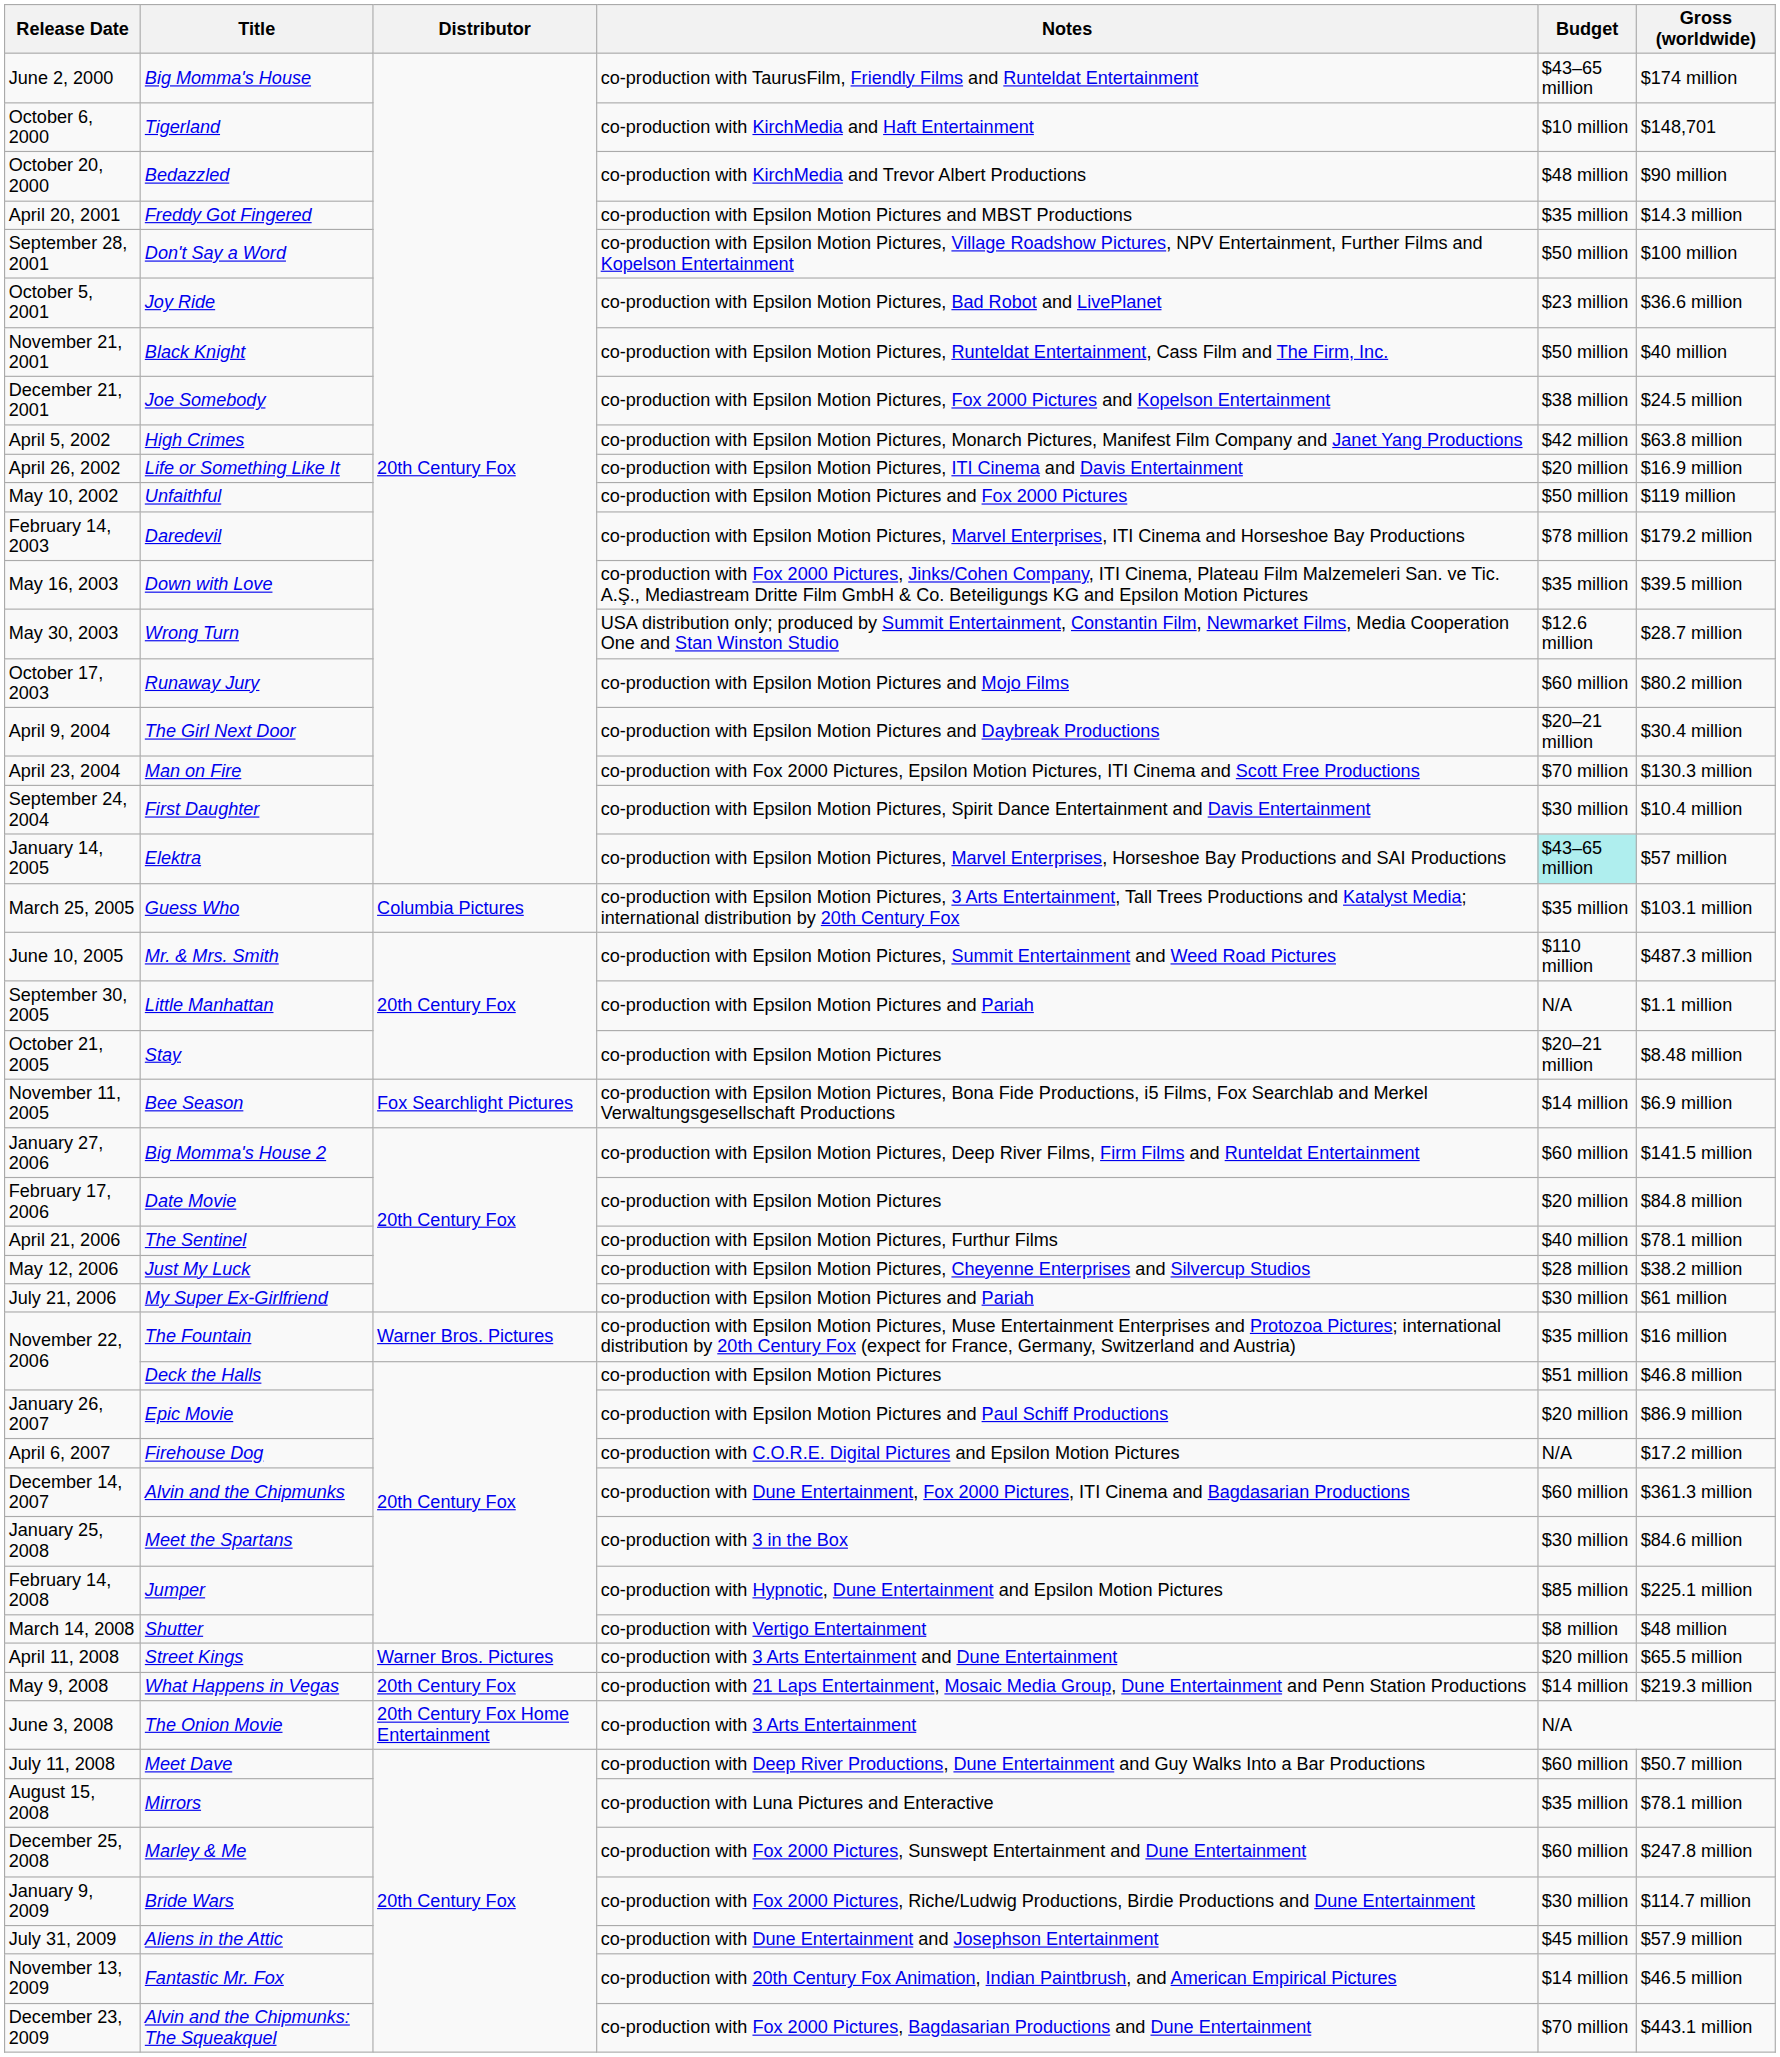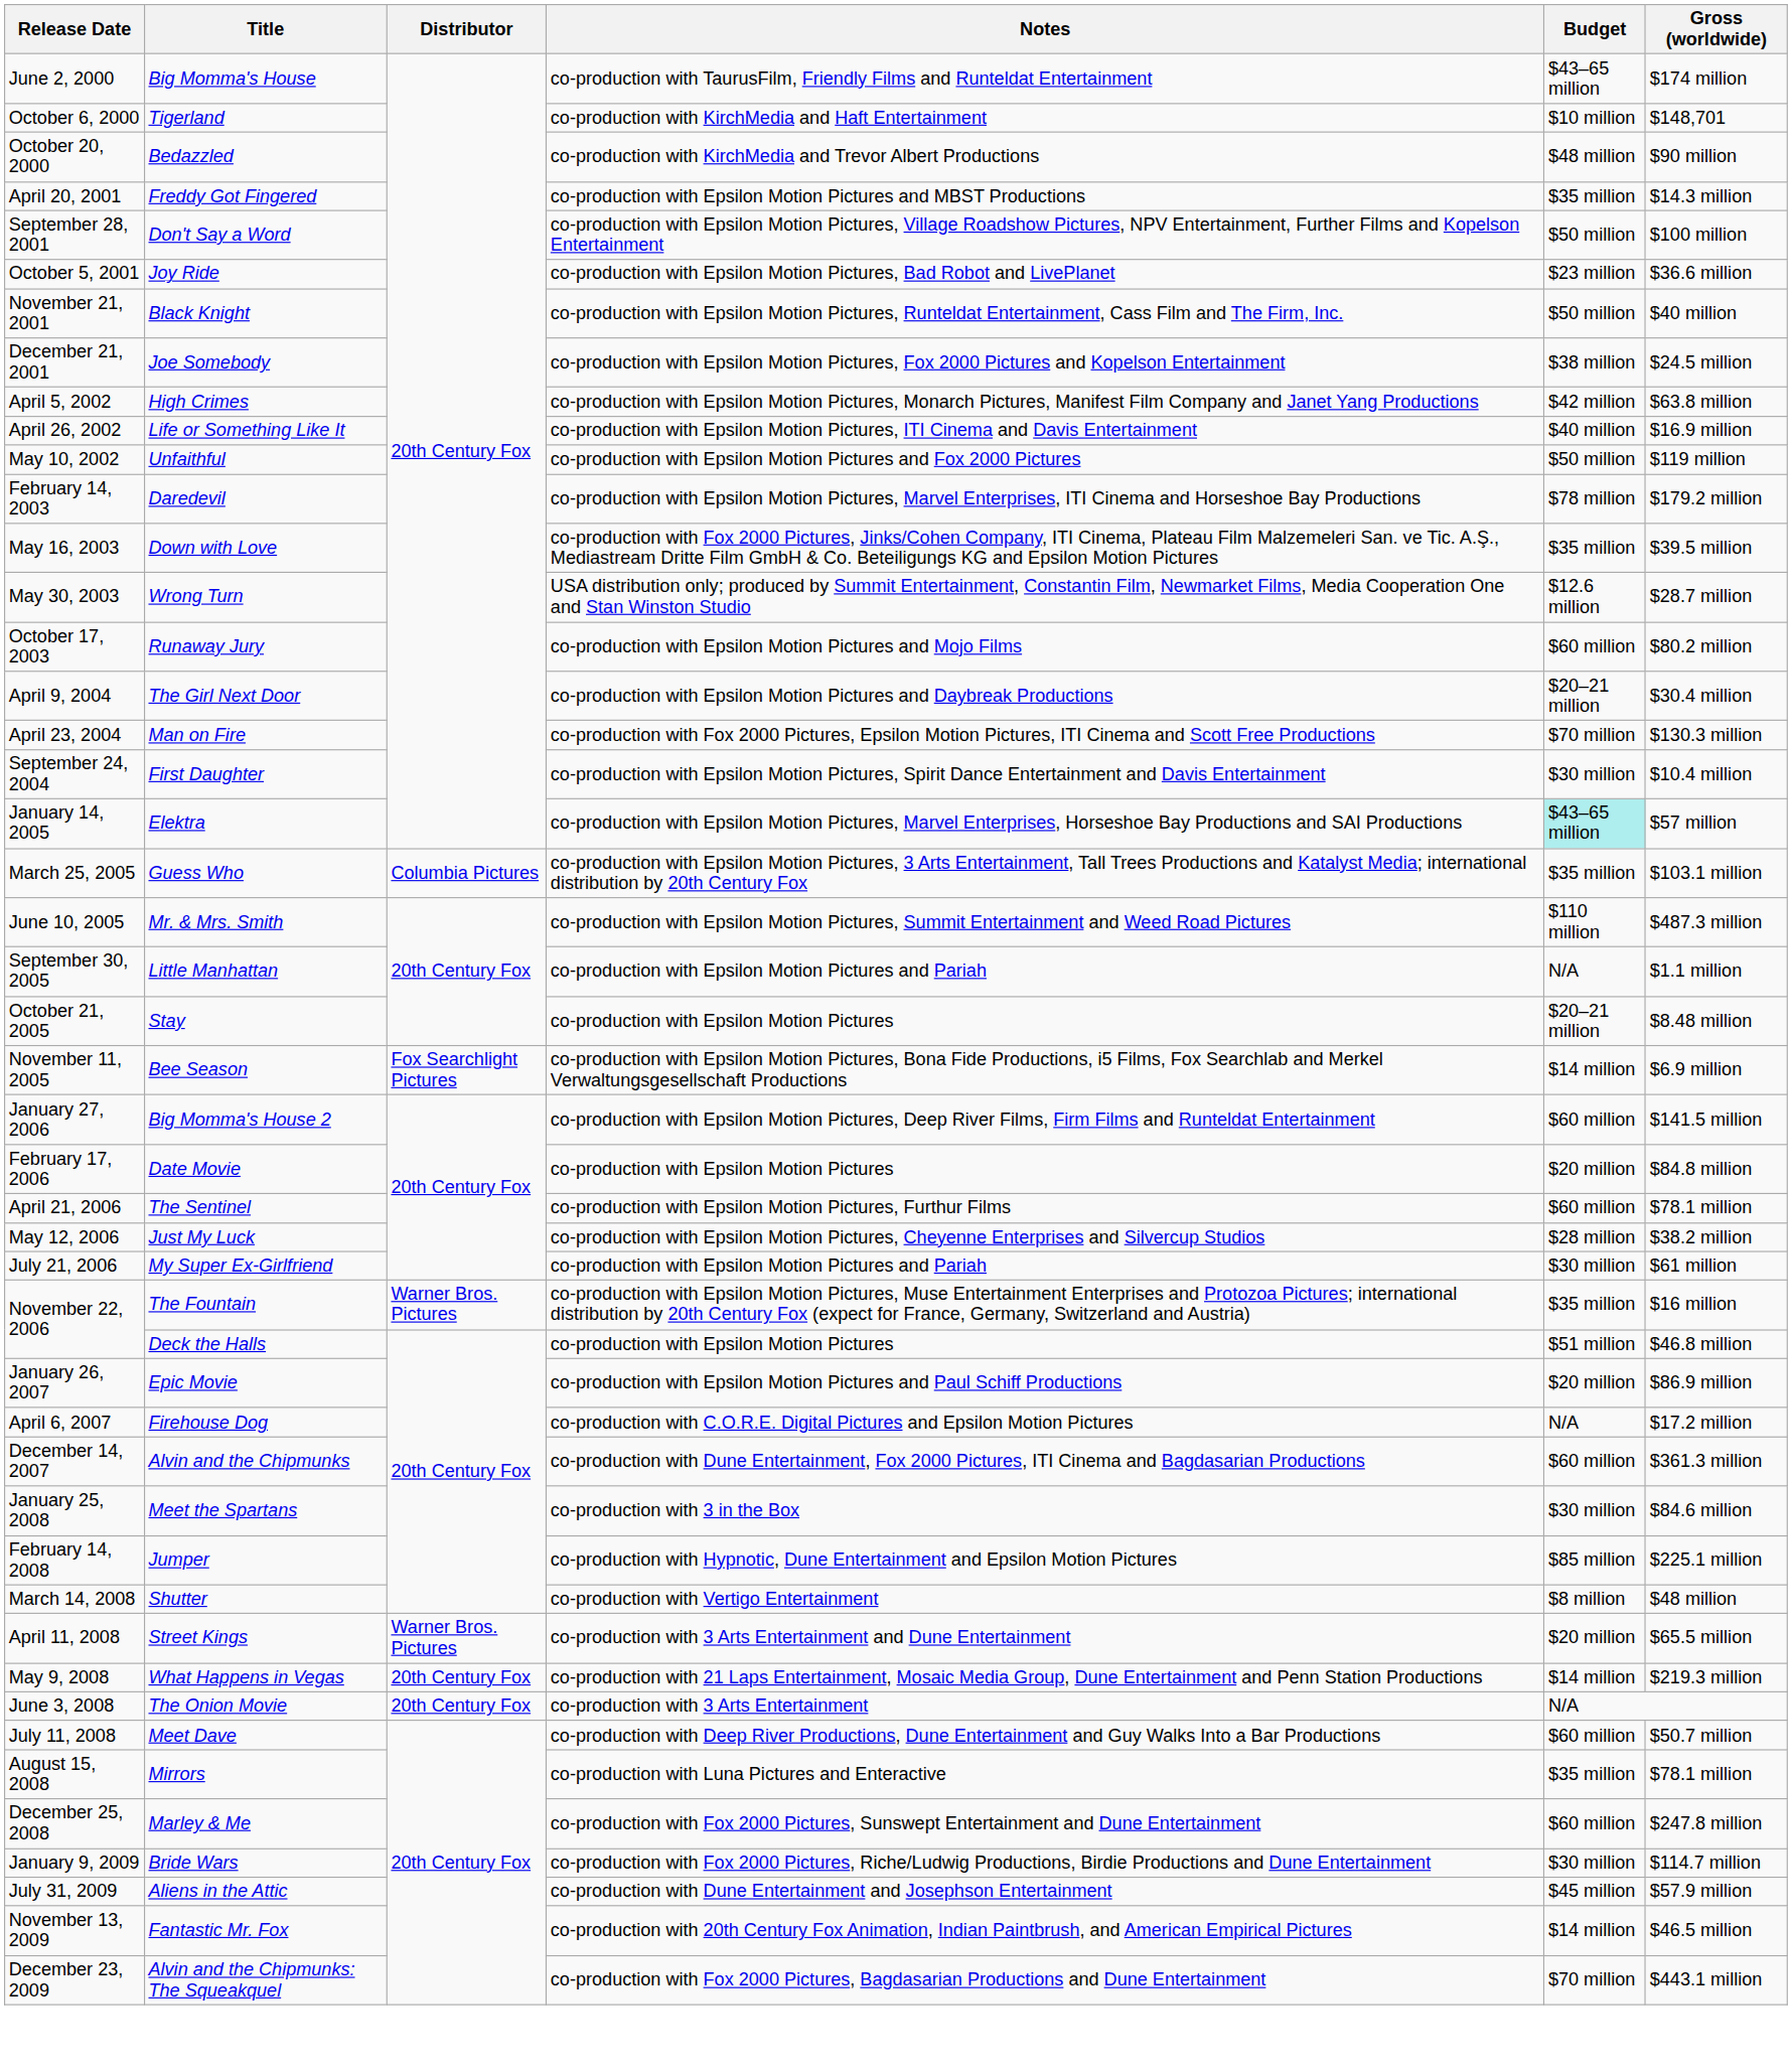Life or Something Like It | Budget: $20 million -> $40 million
The Sentinel | Budget: $40 million -> $60 million
The Onion Movie | Distributor: 20th Century Fox Home Entertainment -> 20th Century Fox
